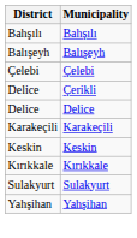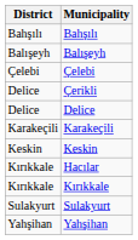+ row: Kırıkkale | Hacılar
